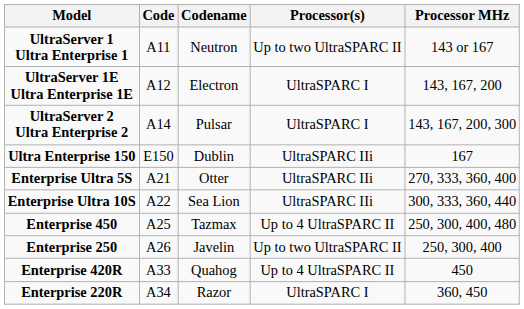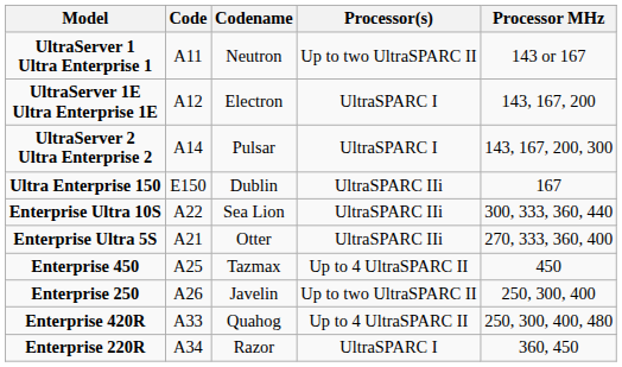rows swapped: Enterprise Ultra 5S <-> Enterprise Ultra 10S
Enterprise 450 | Processor MHz: 250, 300, 400, 480 -> 450
Enterprise 420R | Processor MHz: 450 -> 250, 300, 400, 480
